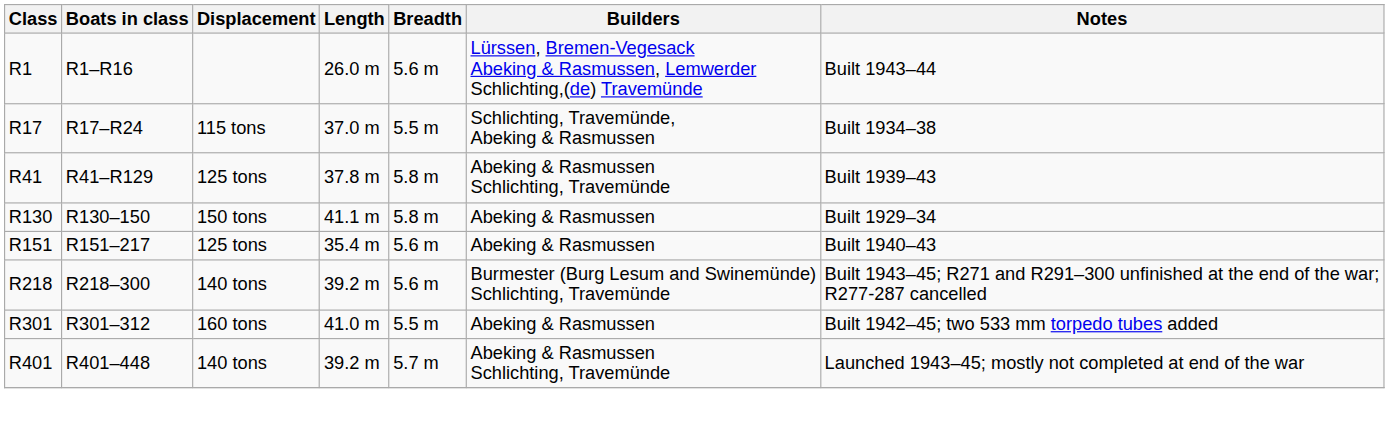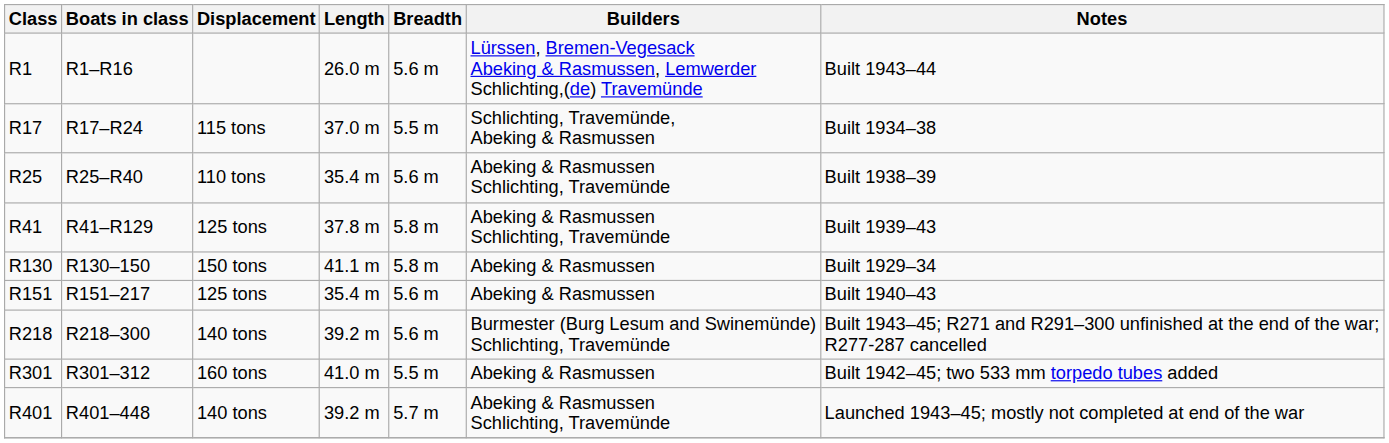+ row: R25 | R25–R40 | 110 tons | 35.4 m | 5.6 m | Abeking & Rasmussen Schlichting, Travemünde | Built 1938–39
